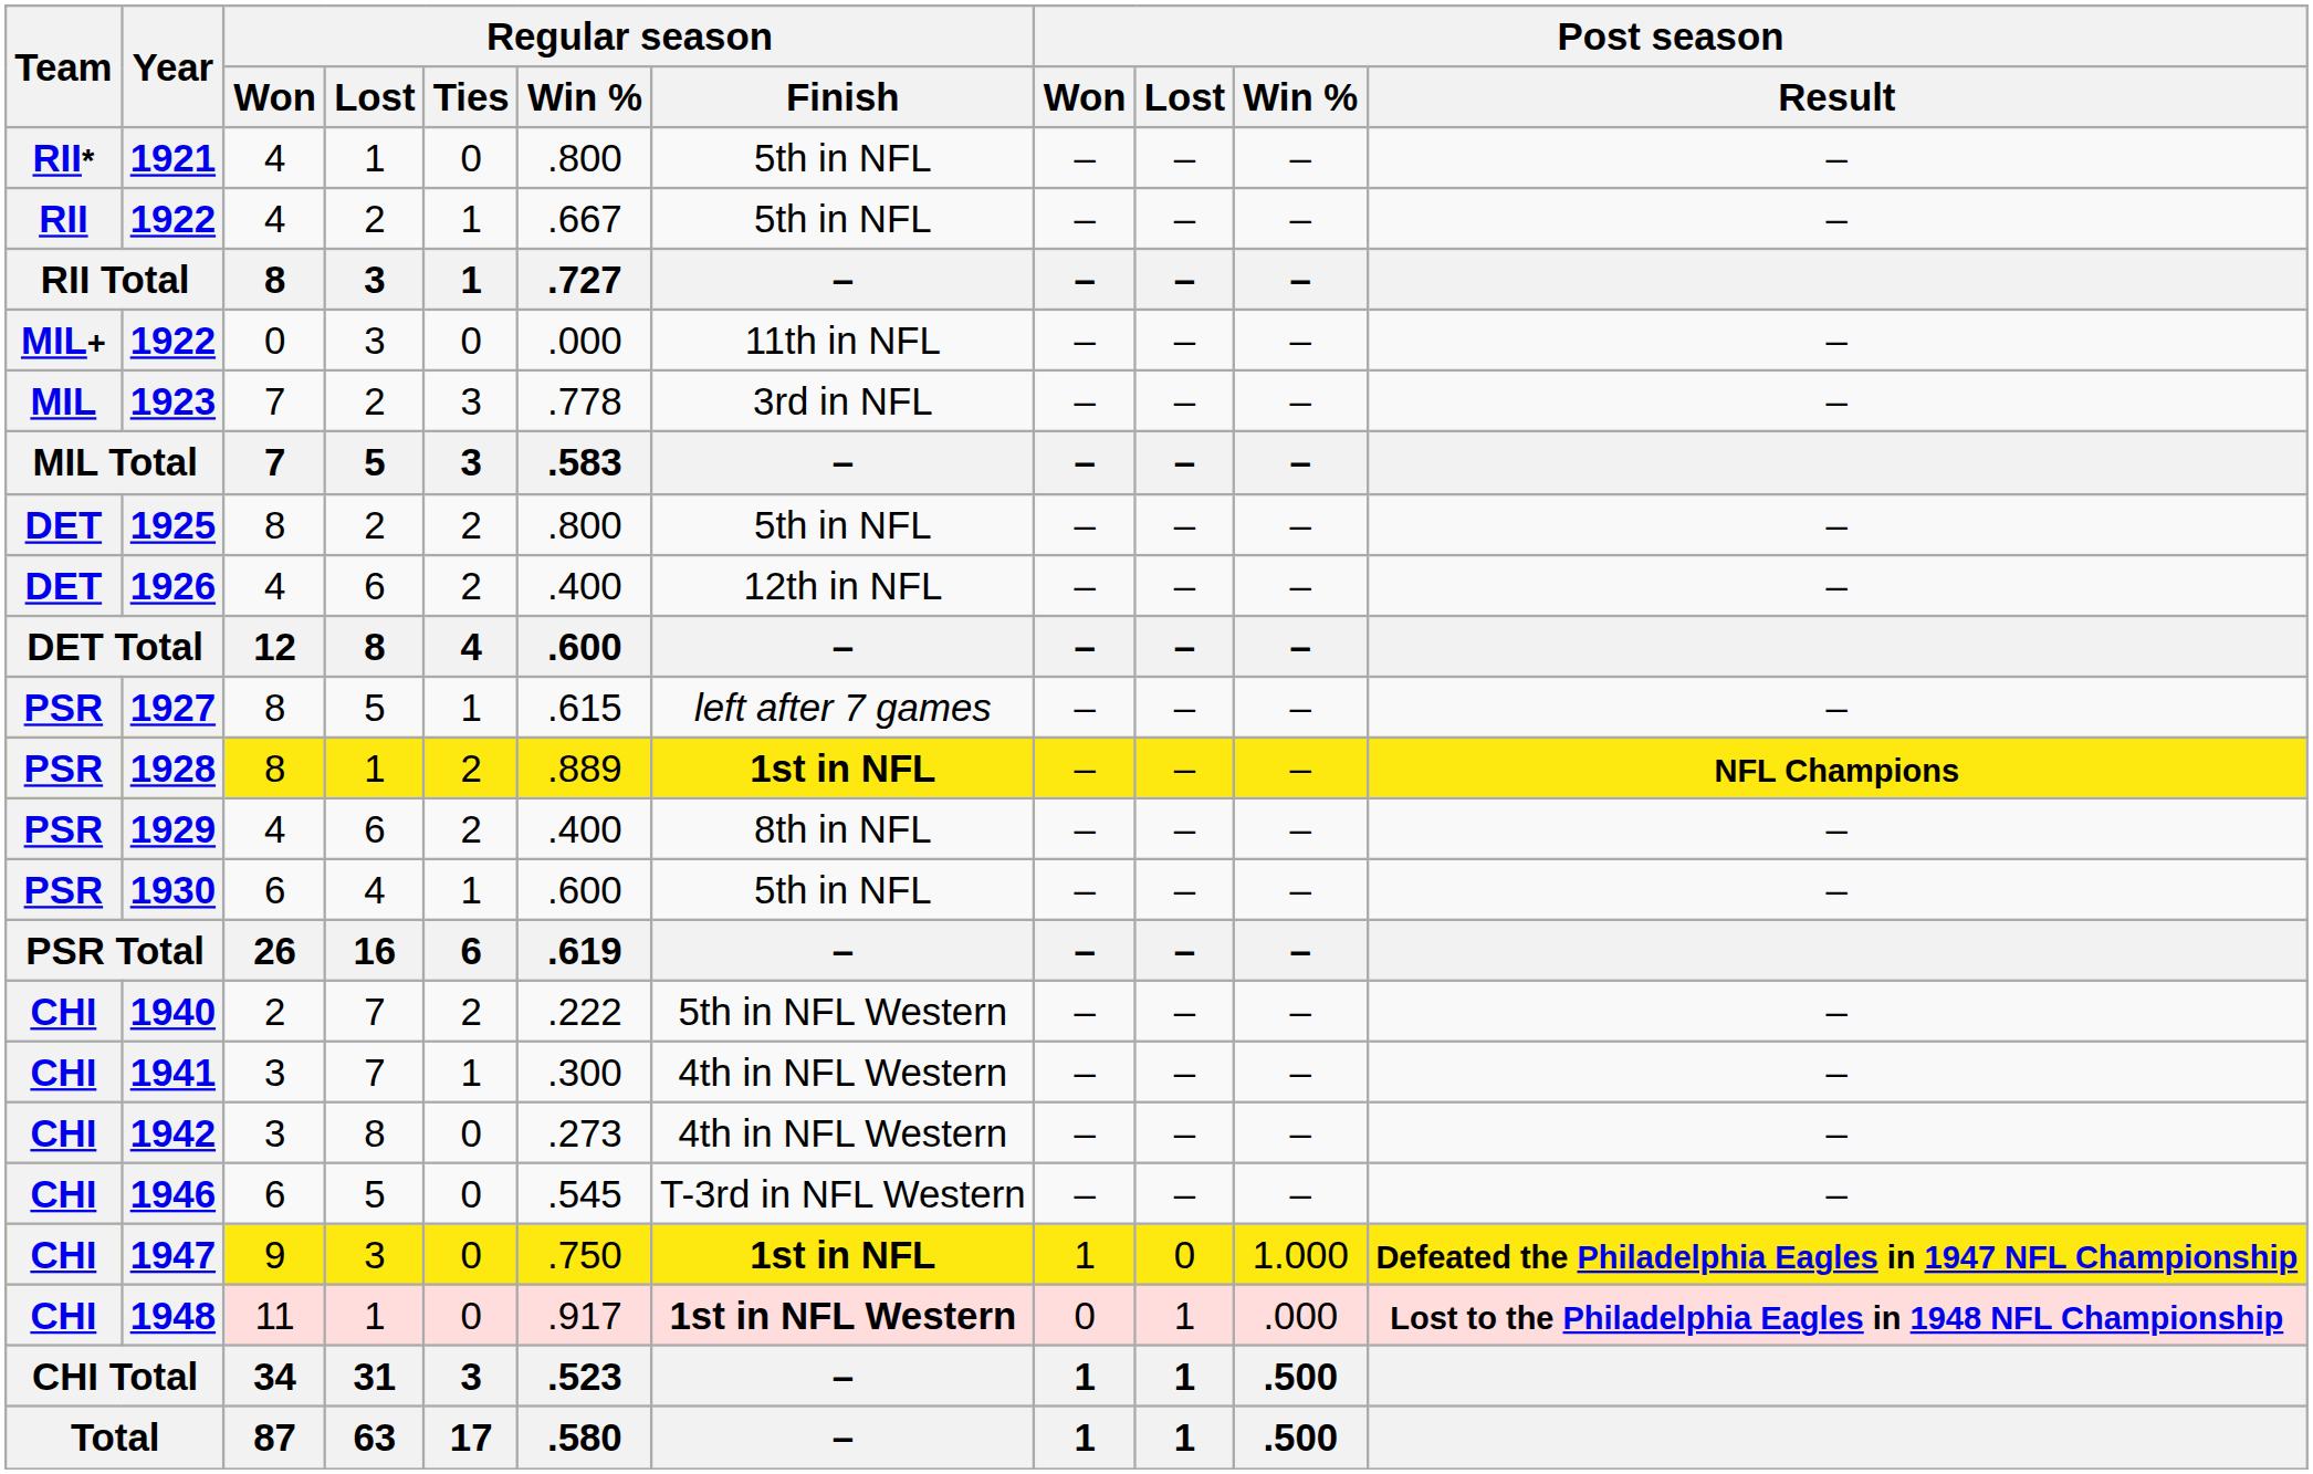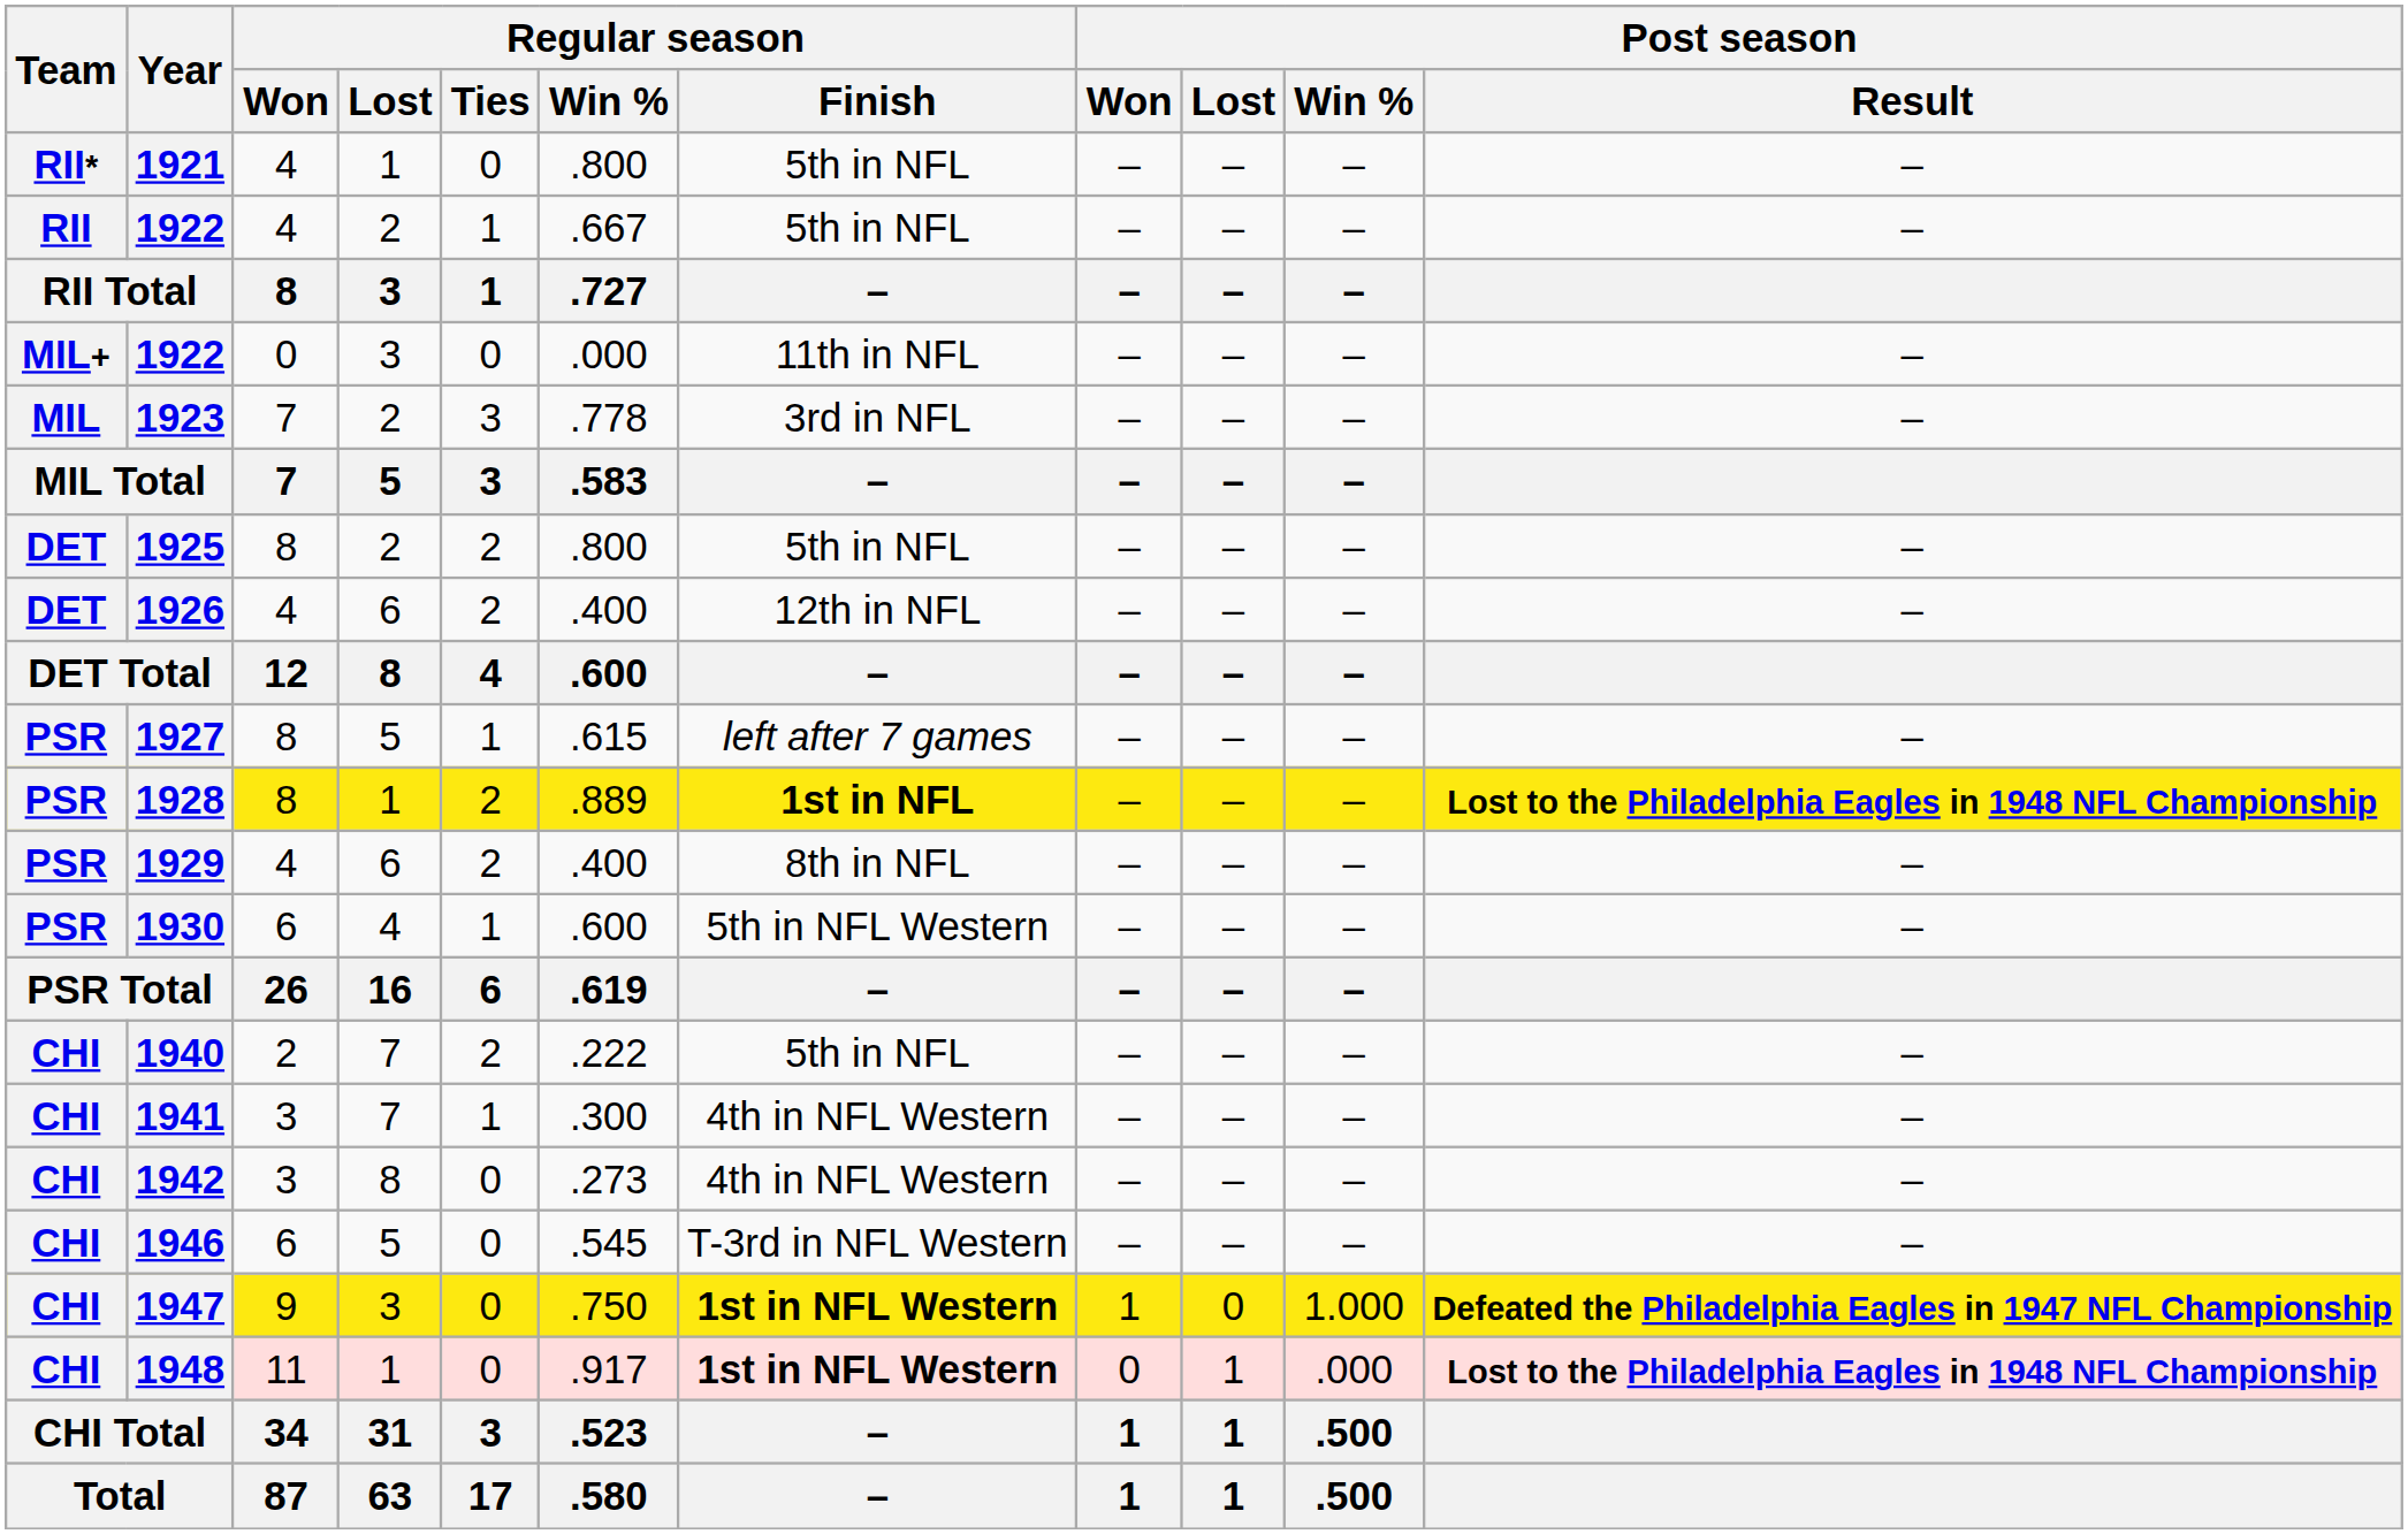1928 | Post season / Result: NFL Champions -> Lost to the Philadelphia Eagles in 1948 NFL Championship
1930 | Regular season / Finish: 5th in NFL -> 5th in NFL Western
1940 | Regular season / Finish: 5th in NFL Western -> 5th in NFL
1947 | Regular season / Finish: 1st in NFL -> 1st in NFL Western
